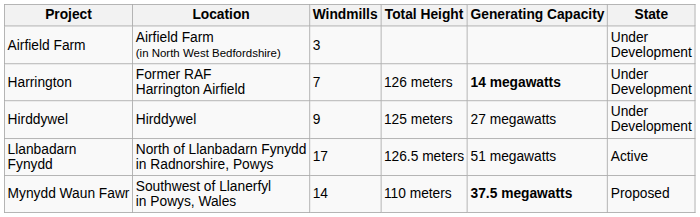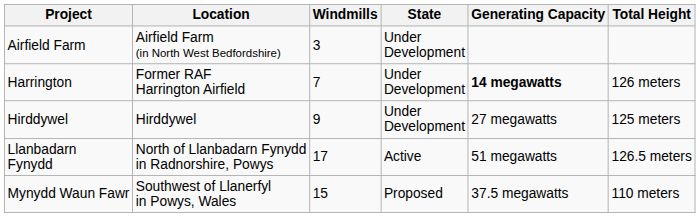columns swapped: State <-> Total Height
Mynydd Waun Fawr | Windmills: 14 -> 15
Mynydd Waun Fawr | Generating Capacity: bold -> normal
